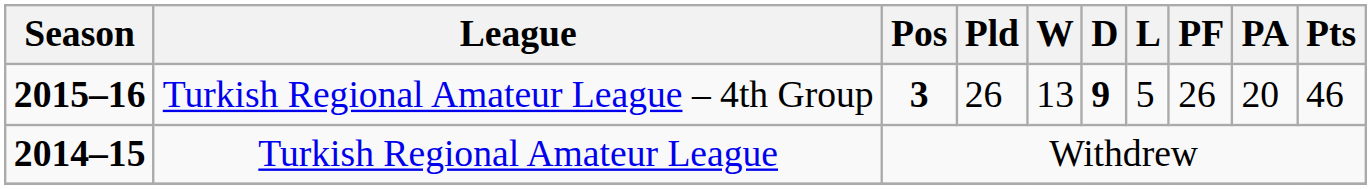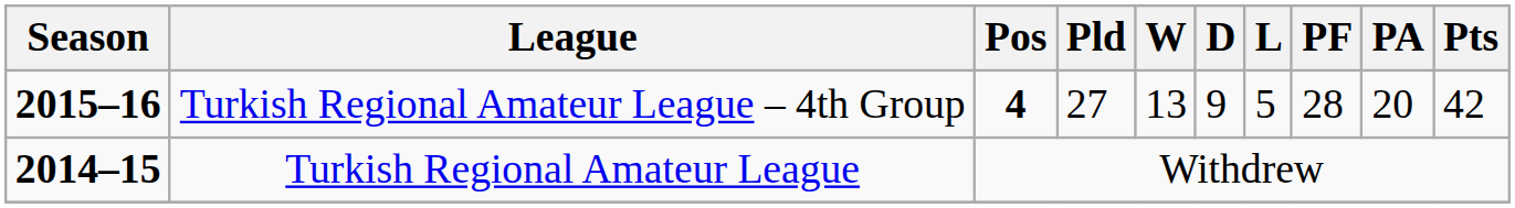Turkish Regional Amateur League – 4th Group | Pos: 3 -> 4
Turkish Regional Amateur League – 4th Group | Pld: 26 -> 27
Turkish Regional Amateur League – 4th Group | D: bold -> normal
Turkish Regional Amateur League – 4th Group | PF: 26 -> 28
Turkish Regional Amateur League – 4th Group | Pts: 46 -> 42
